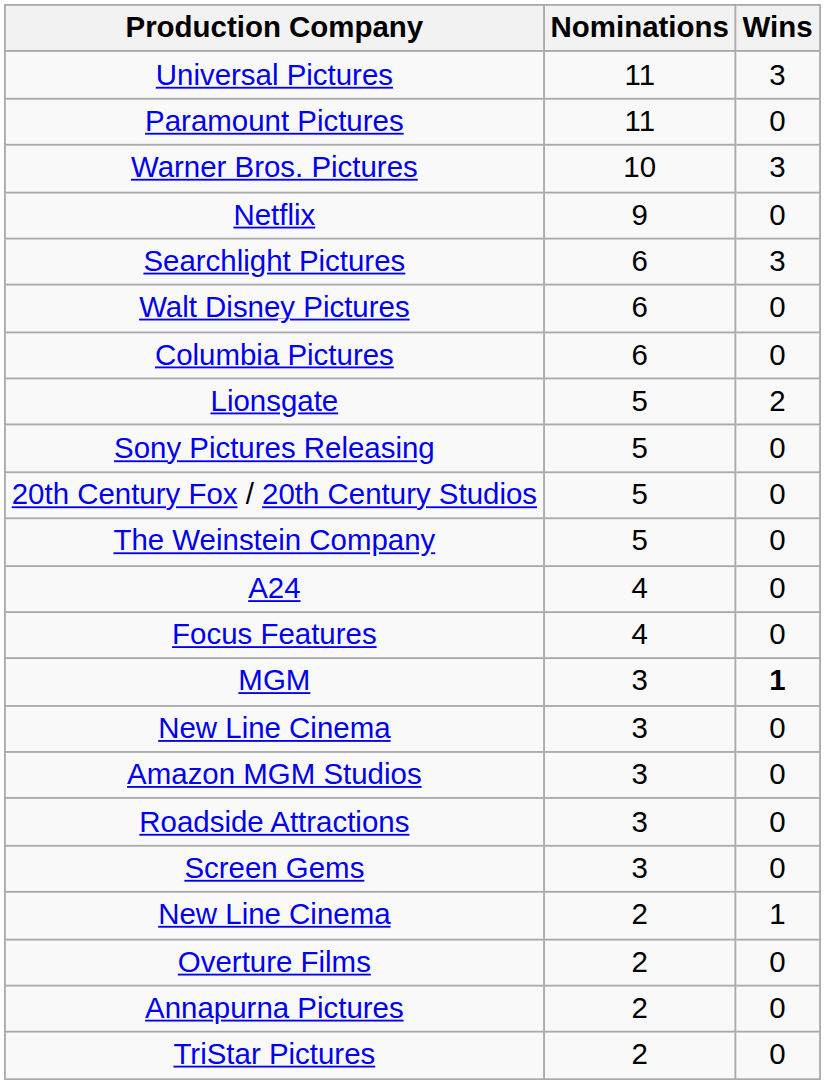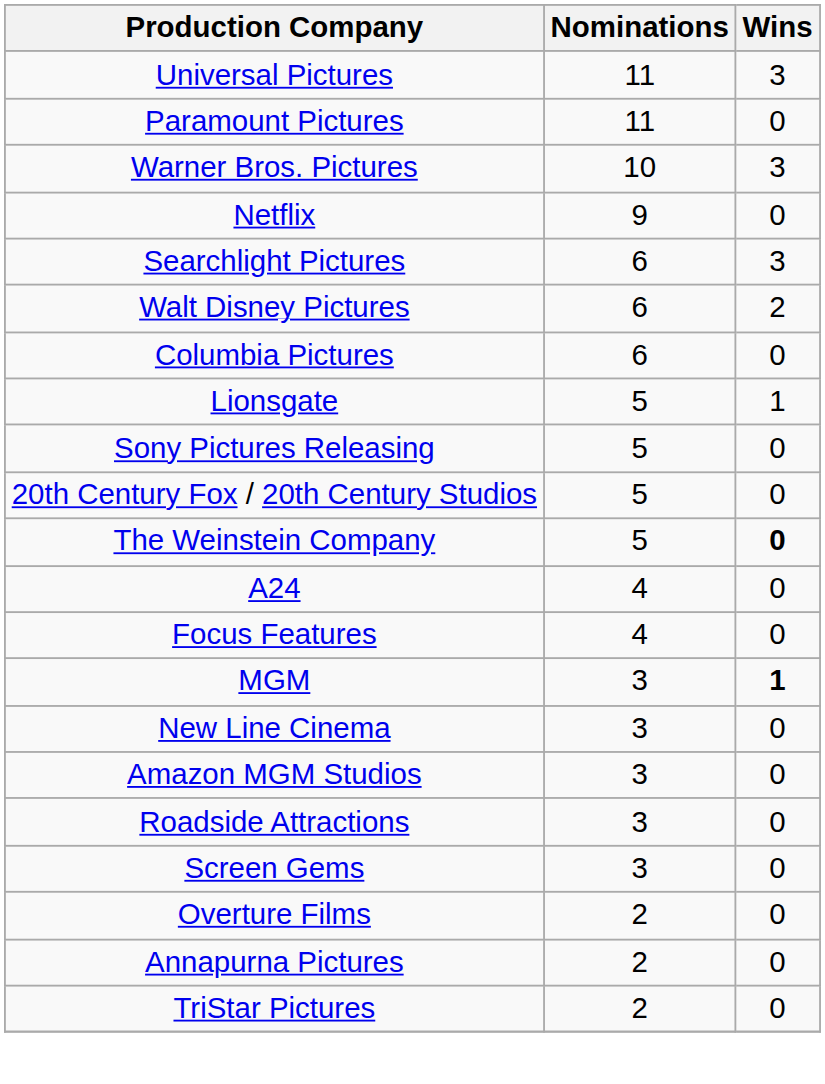Walt Disney Pictures | Wins: 0 -> 2
Lionsgate | Wins: 2 -> 1
The Weinstein Company | Wins: normal -> bold
- row: New Line Cinema | 2 | 1
